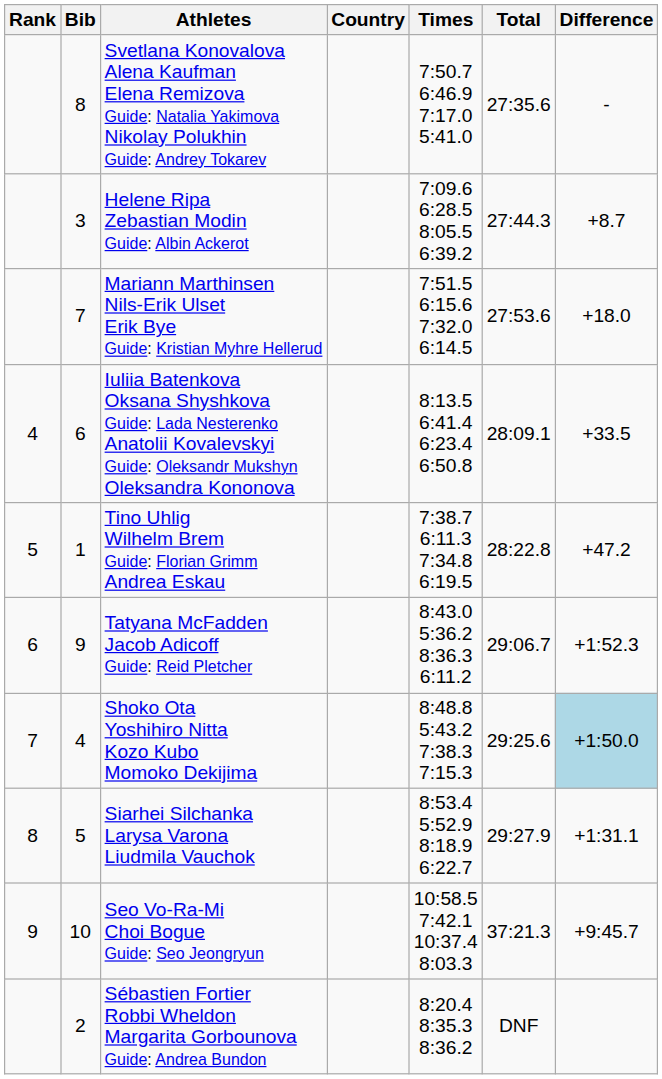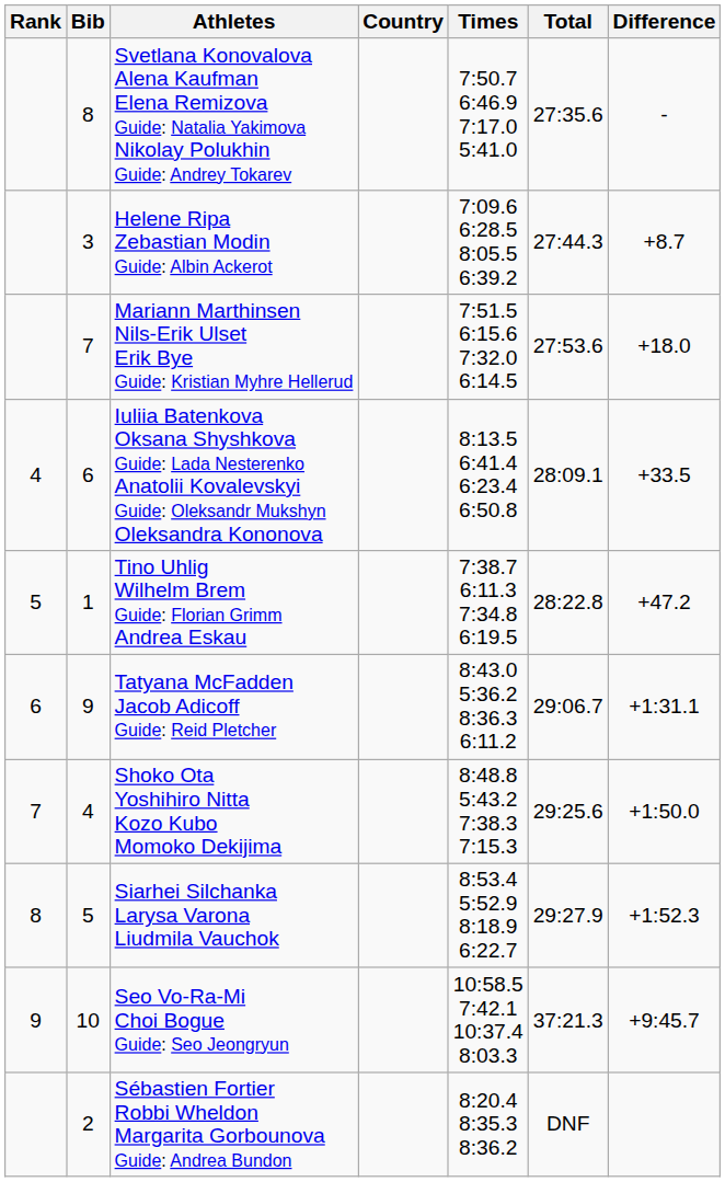Tatyana McFadden Jacob Adicoff Guide: Reid Pletcher | Difference: +1:52.3 -> +1:31.1
Shoko Ota Yoshihiro Nitta Kozo Kubo Momoko Dekijima | Difference: lightblue background -> no background
Siarhei Silchanka Larysa Varona Liudmila Vauchok | Difference: +1:31.1 -> +1:52.3
